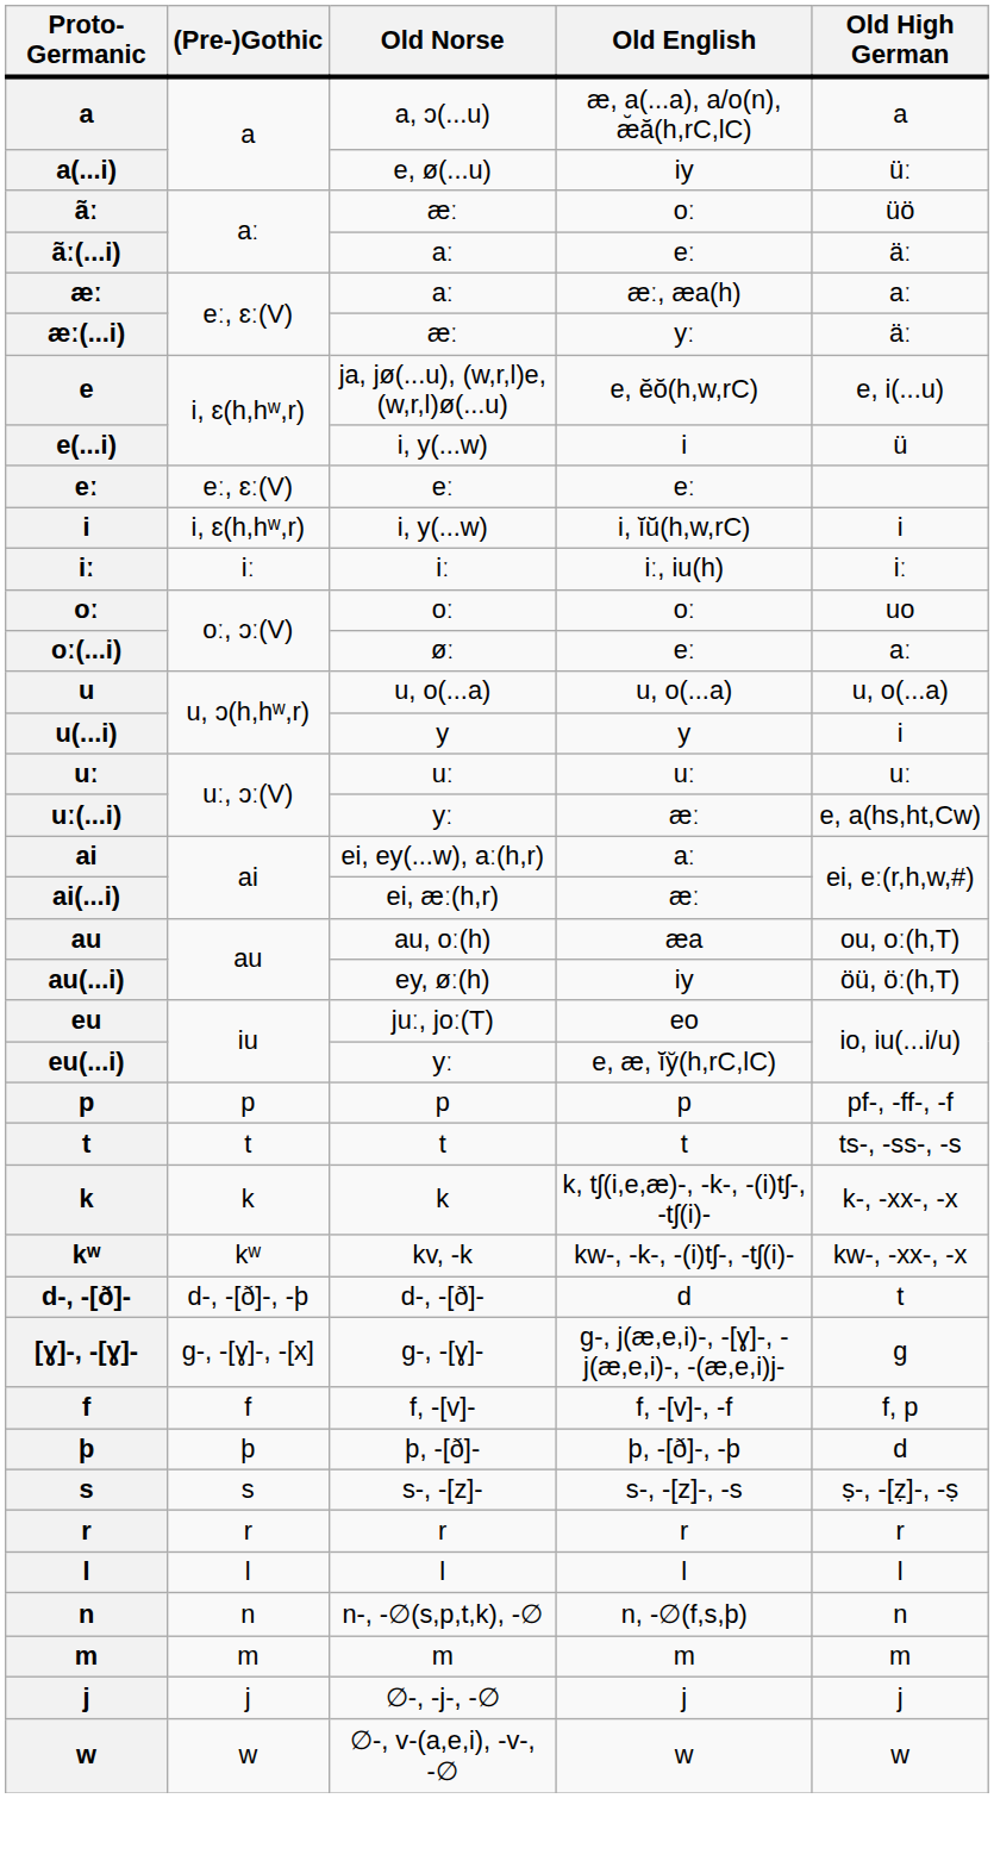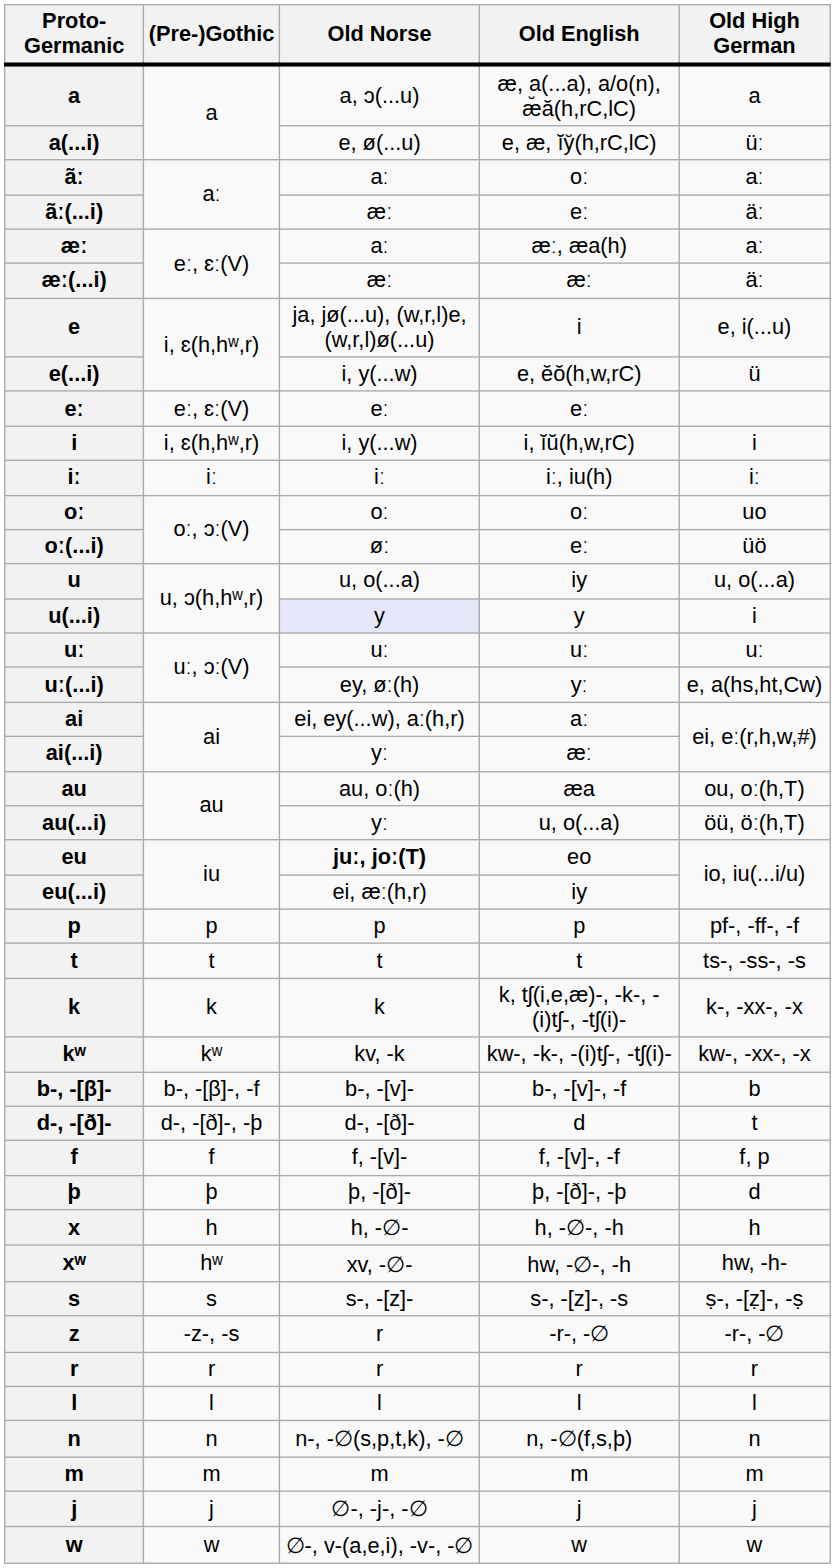a(...i) | Old English: iy -> e, æ, ĭy̆(h,rC,lC)
ãː | Old Norse: æː -> aː
ãː | Old High German: üö -> aː
ãː(...i) | Old Norse: aː -> æː
æː(...i) | Old English: yː -> æː
e | Old English: e, ĕŏ(h,w,rC) -> i
e(...i) | Old English: i -> e, ĕŏ(h,w,rC)
oː(...i) | Old High German: aː -> üö
u | Old English: u, o(...a) -> iy
u(...i) | Old Norse: no background -> lavender background
uː(...i) | Old Norse: yː -> ey, øː(h)
uː(...i) | Old English: æː -> yː
ai(...i) | Old Norse: ei, æː(h,r) -> yː
au(...i) | Old Norse: ey, øː(h) -> yː
au(...i) | Old English: iy -> u, o(...a)
eu | Old Norse: normal -> bold
eu(...i) | Old Norse: yː -> ei, æː(h,r)
eu(...i) | Old English: e, æ, ĭy̆(h,rC,lC) -> iy
+ row: b-, -[β]- | b-, -[β]-, -f | b-, -[v]- | b-, -[v]-, -f | b
- row: [ɣ]-, -[ɣ]- | g-, -[ɣ]-, -[x] | g-, -[ɣ]- | g-, j(æ,e,i)-, -[ɣ]-, -j(æ,e,i)-, -(æ,e,i)j- | g
+ row: x | h | h, -∅- | h, -∅-, -h | h
+ row: xʷ | hʷ | xv, -∅- | hw, -∅-, -h | hw, -h-
+ row: z | -z-, -s | r | -r-, -∅ | -r-, -∅
